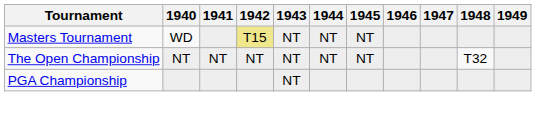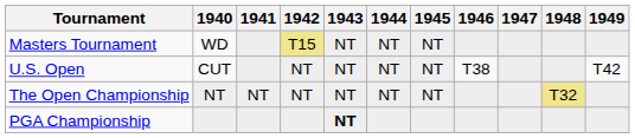+ row: U.S. Open | CUT | NT | NT | NT | NT | T38 | T42
The Open Championship | 1948: no background -> khaki background
PGA Championship | 1943: normal -> bold
